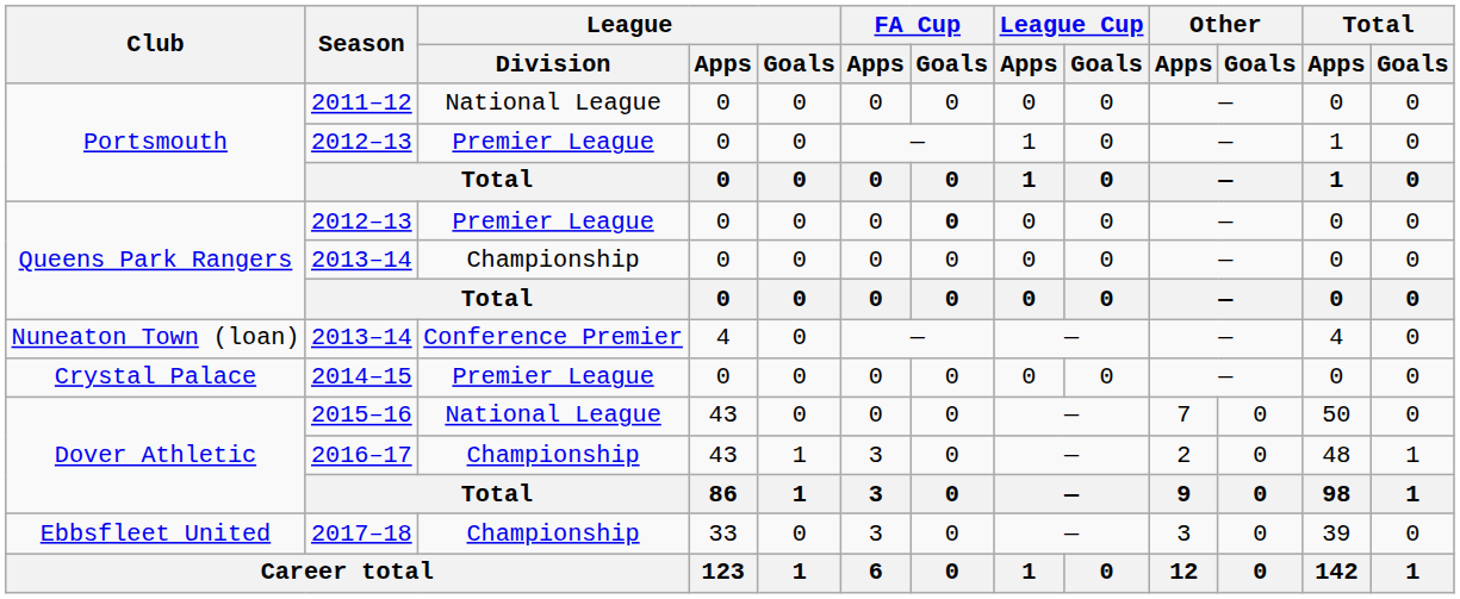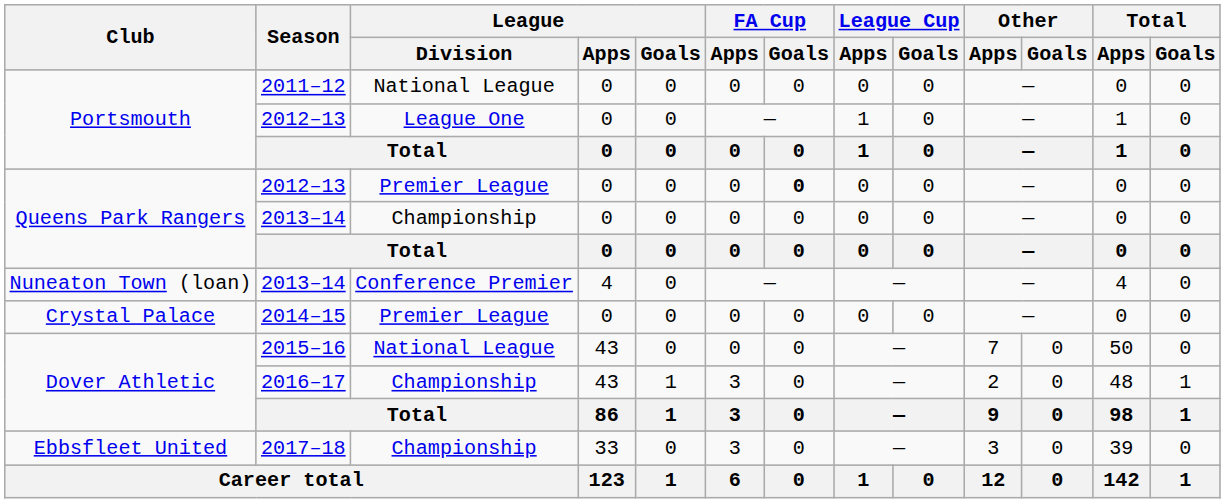Portsmouth / 2012–13 | League / Division: Premier League -> League One
